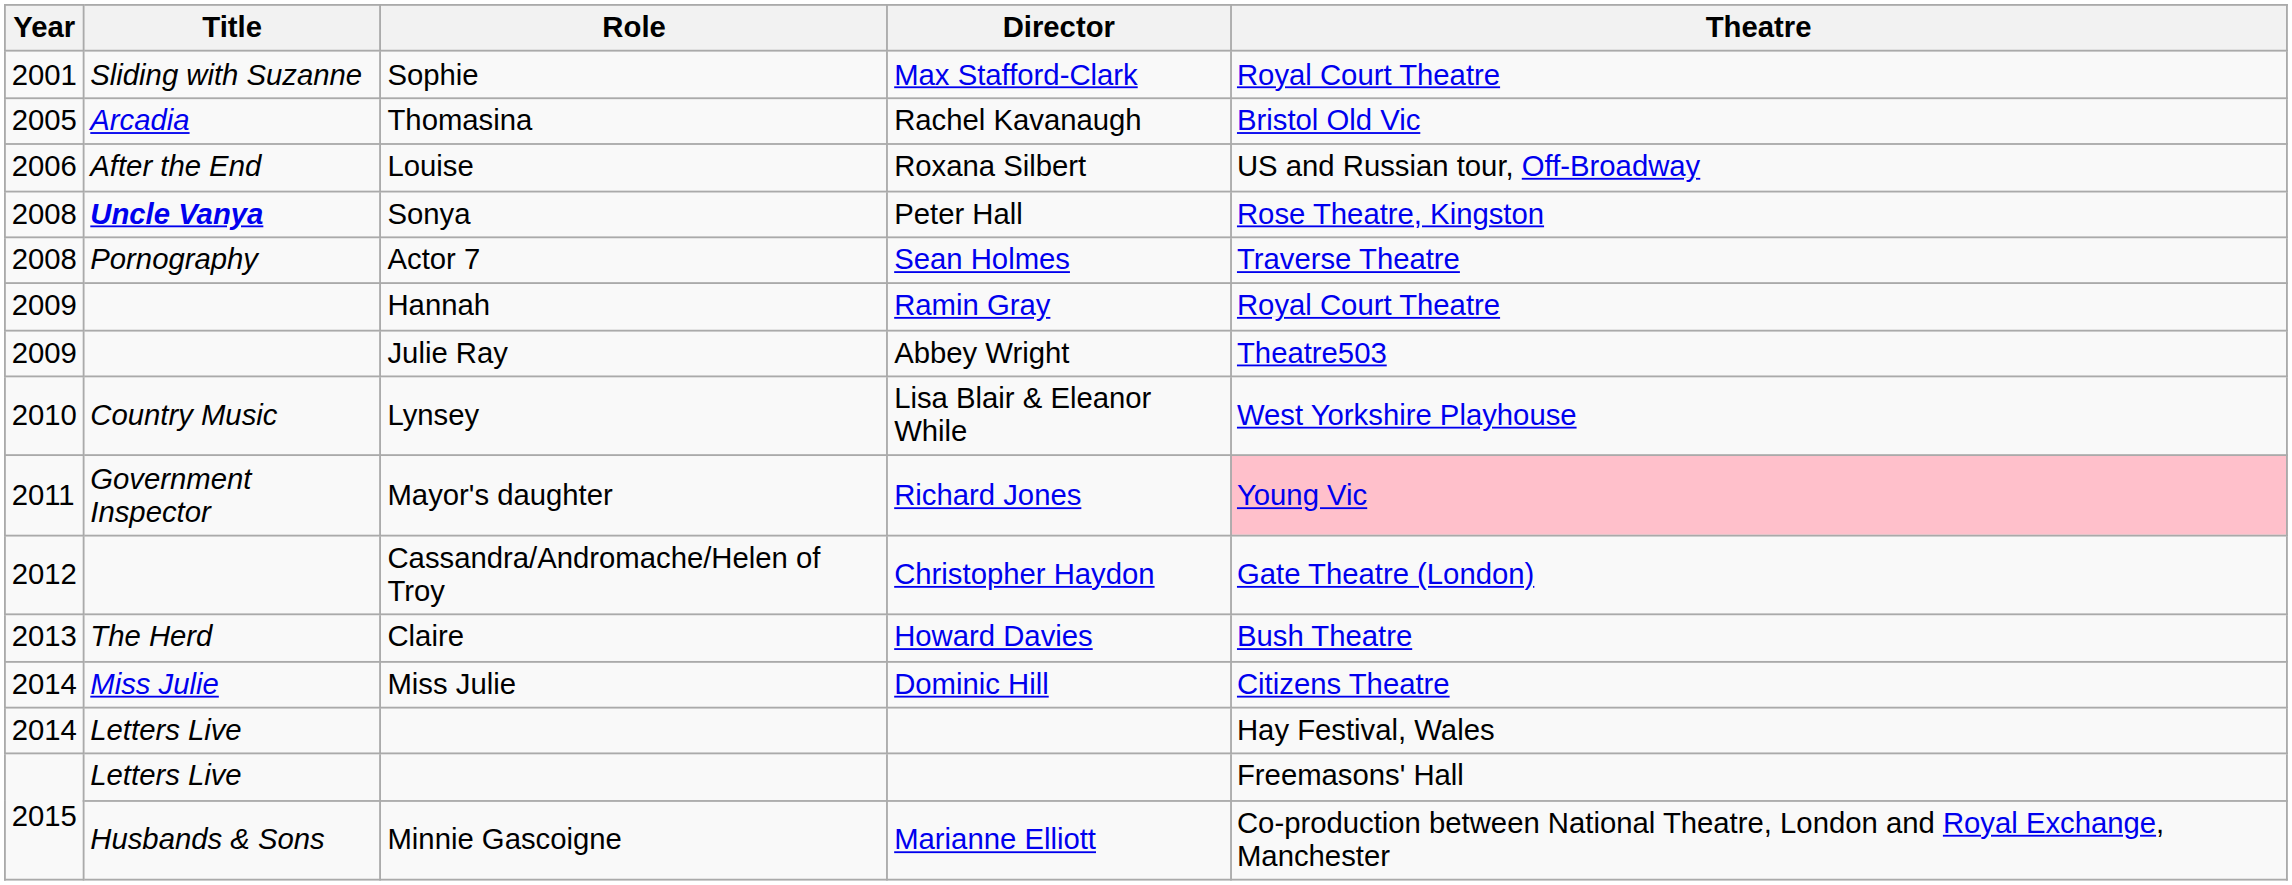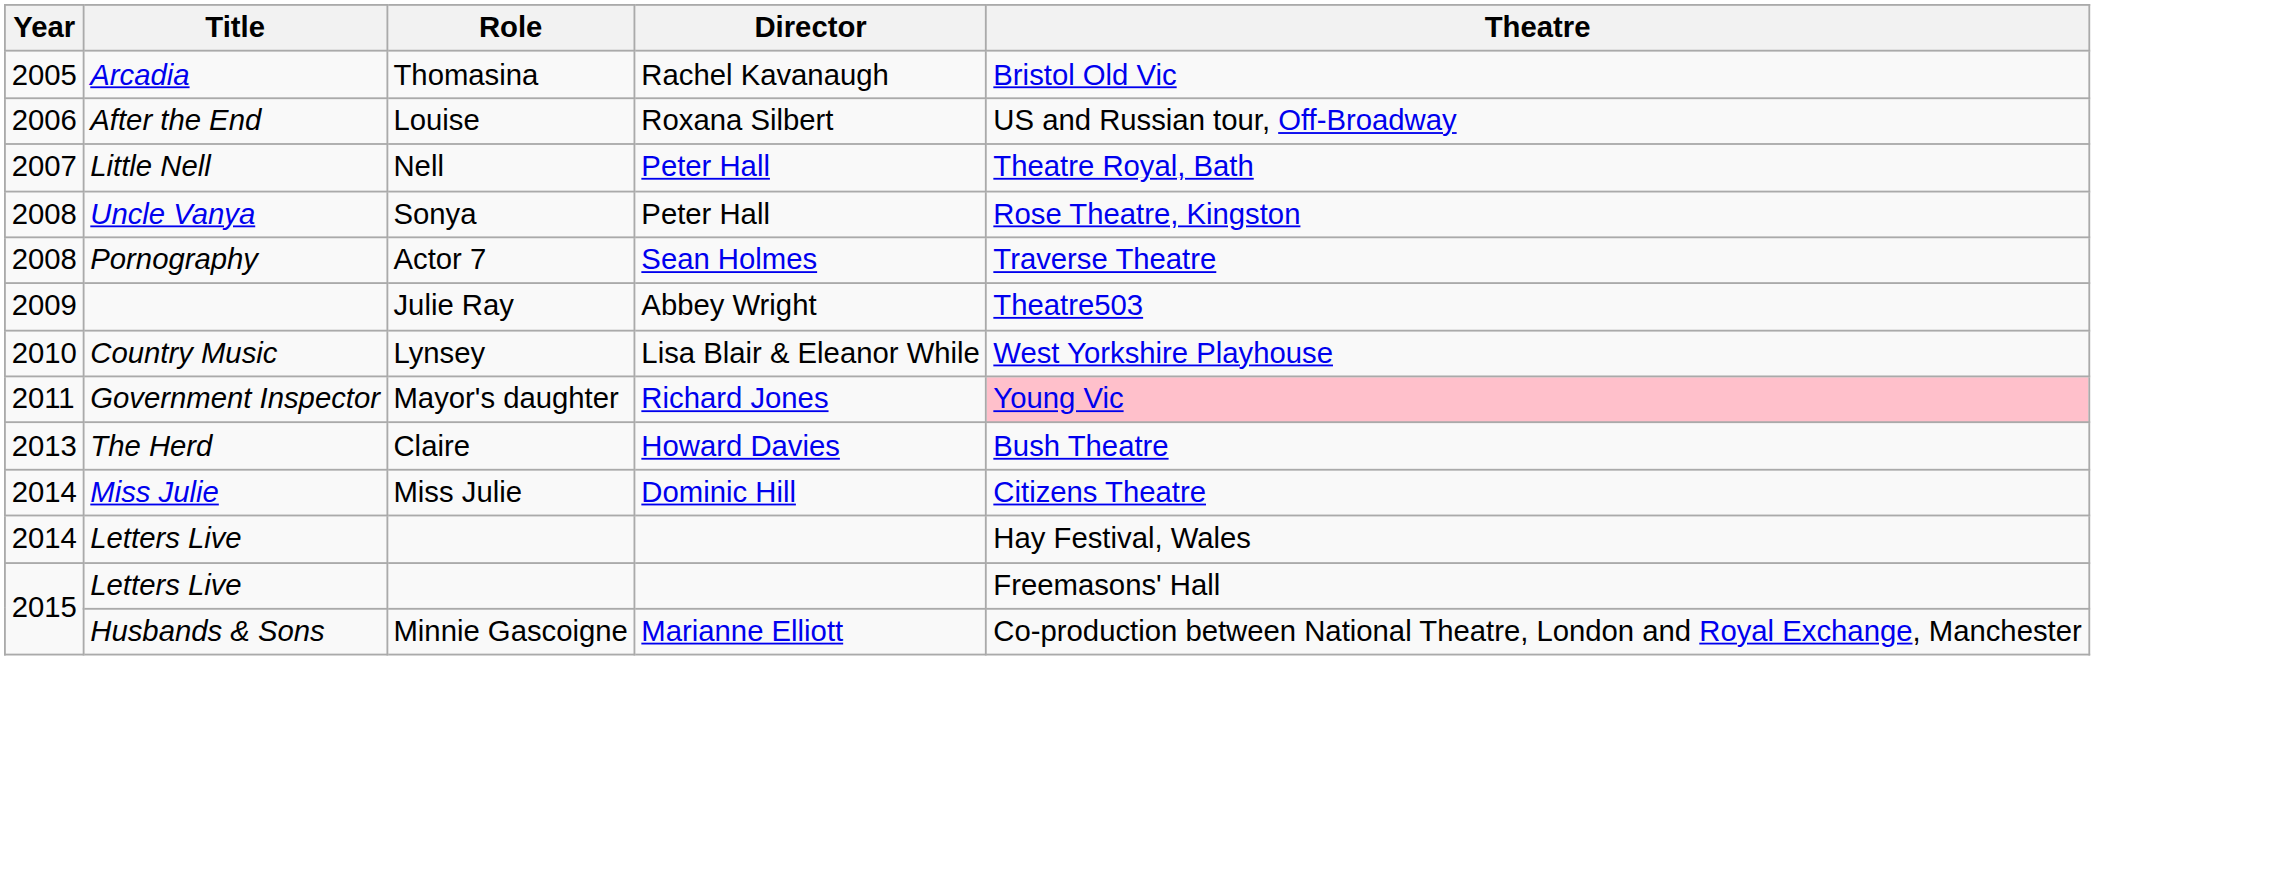- row: 2001 | Sliding with Suzanne | Sophie | Max Stafford-Clark | Royal Court Theatre
+ row: 2007 | Little Nell | Nell | Peter Hall | Theatre Royal, Bath
Sonya | Title: bold -> normal
- row: 2009 | Hannah | Ramin Gray | Royal Court Theatre
- row: 2012 | Cassandra/Andromache/Helen of Troy | Christopher Haydon | Gate Theatre (London)
